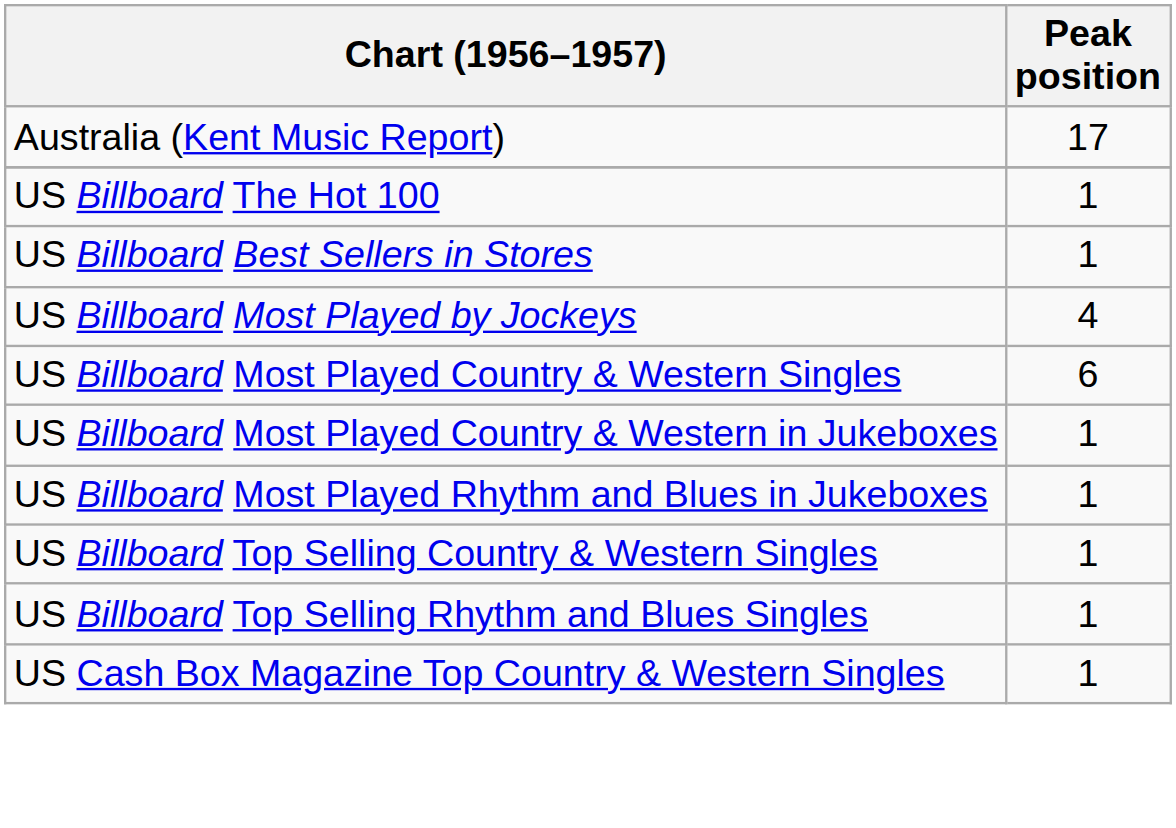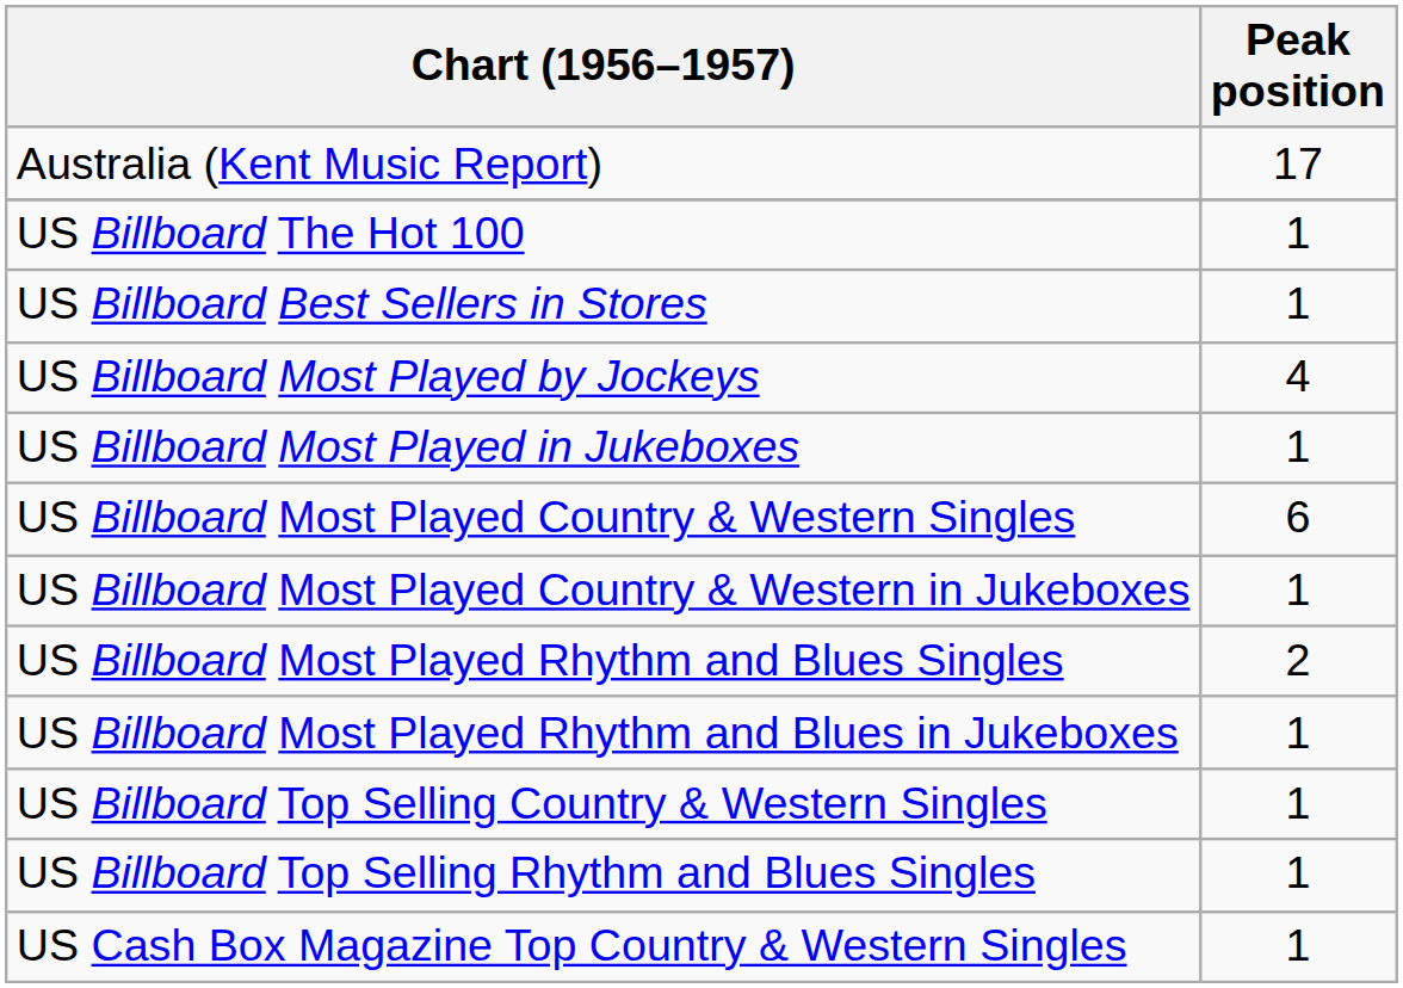+ row: US Billboard Most Played in Jukeboxes | 1
+ row: US Billboard Most Played Rhythm and Blues Singles | 2
